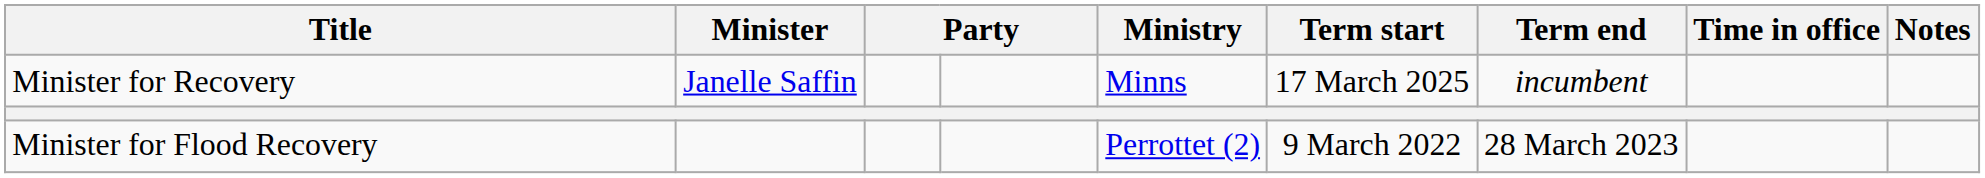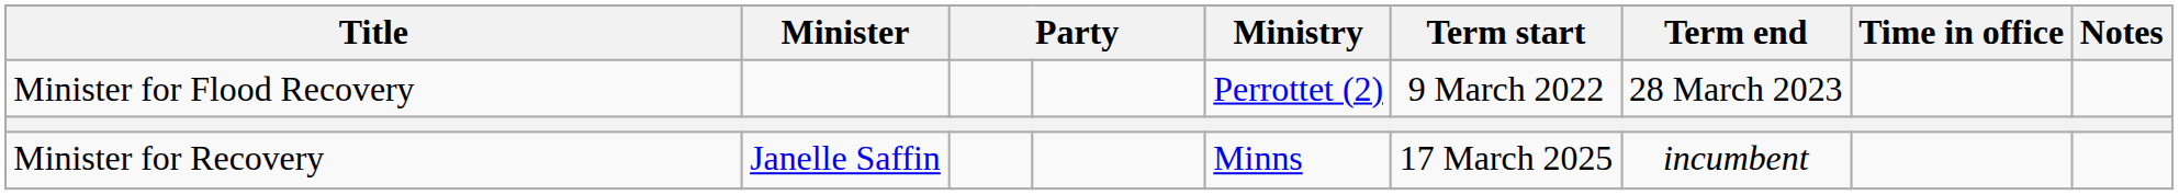rows swapped: Minister for Flood Recovery <-> Minister for Recovery
